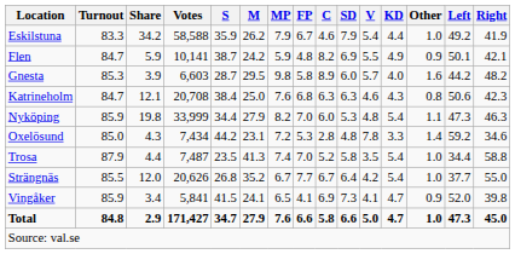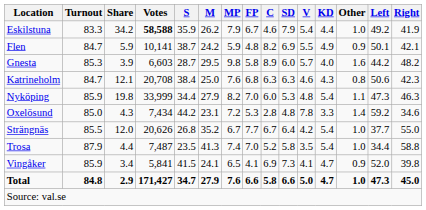Eskilstuna | Votes: normal -> bold
rows swapped: Strängnäs <-> Trosa
